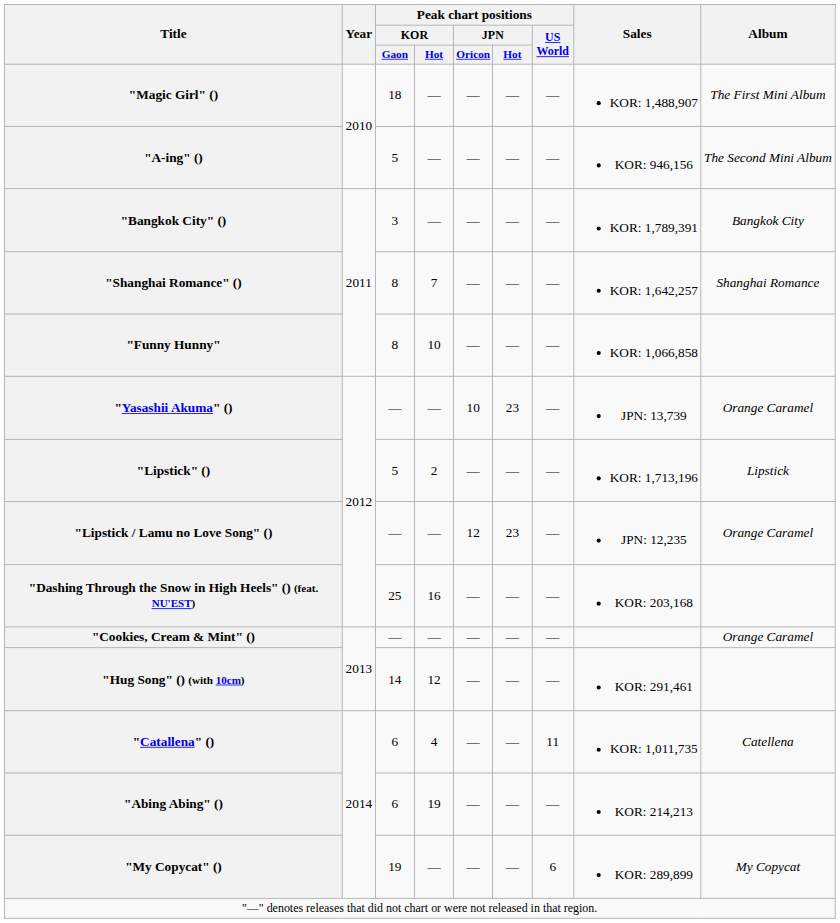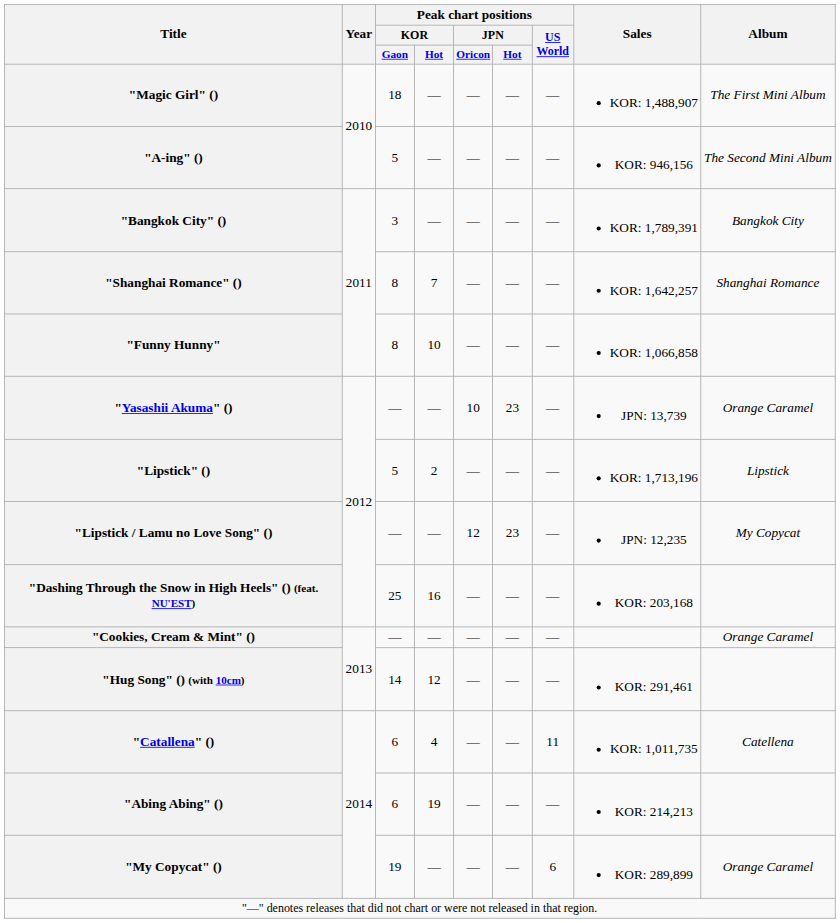"Lipstick / Lamu no Love Song" () | Album: Orange Caramel -> My Copycat
"My Copycat" () | Album: My Copycat -> Orange Caramel
